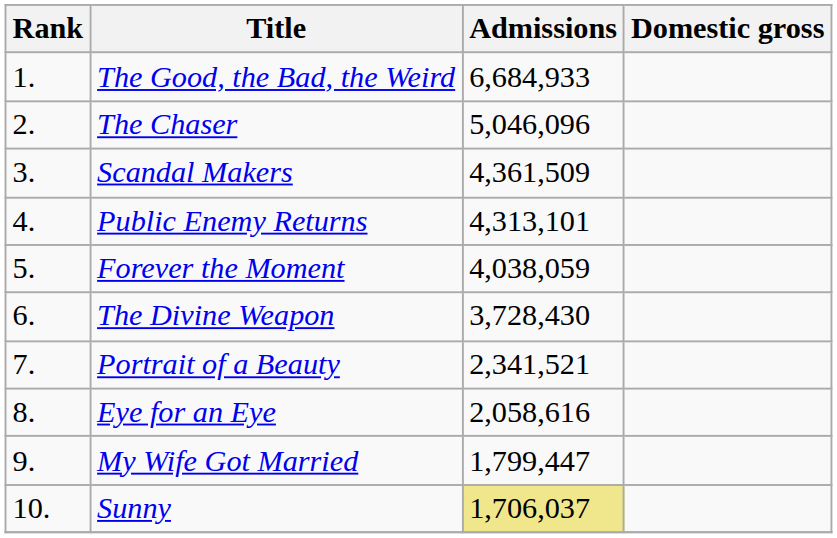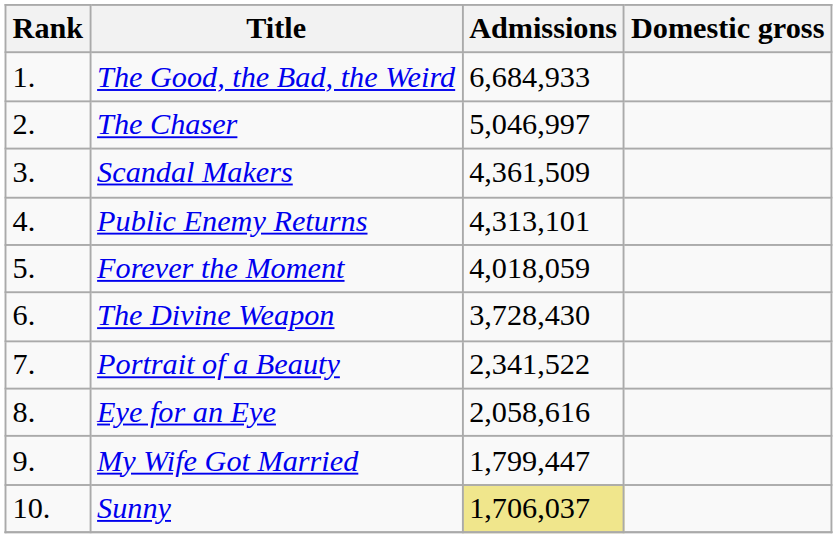The Chaser | Admissions: 5,046,096 -> 5,046,997
Forever the Moment | Admissions: 4,038,059 -> 4,018,059
Portrait of a Beauty | Admissions: 2,341,521 -> 2,341,522
